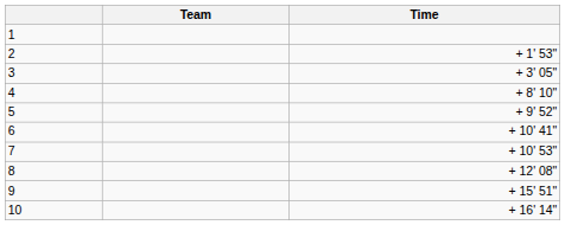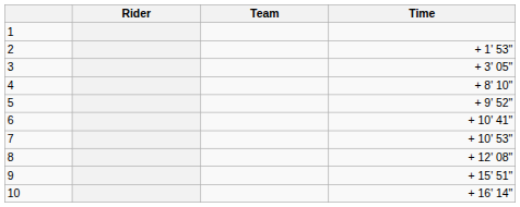+ column: Rider
